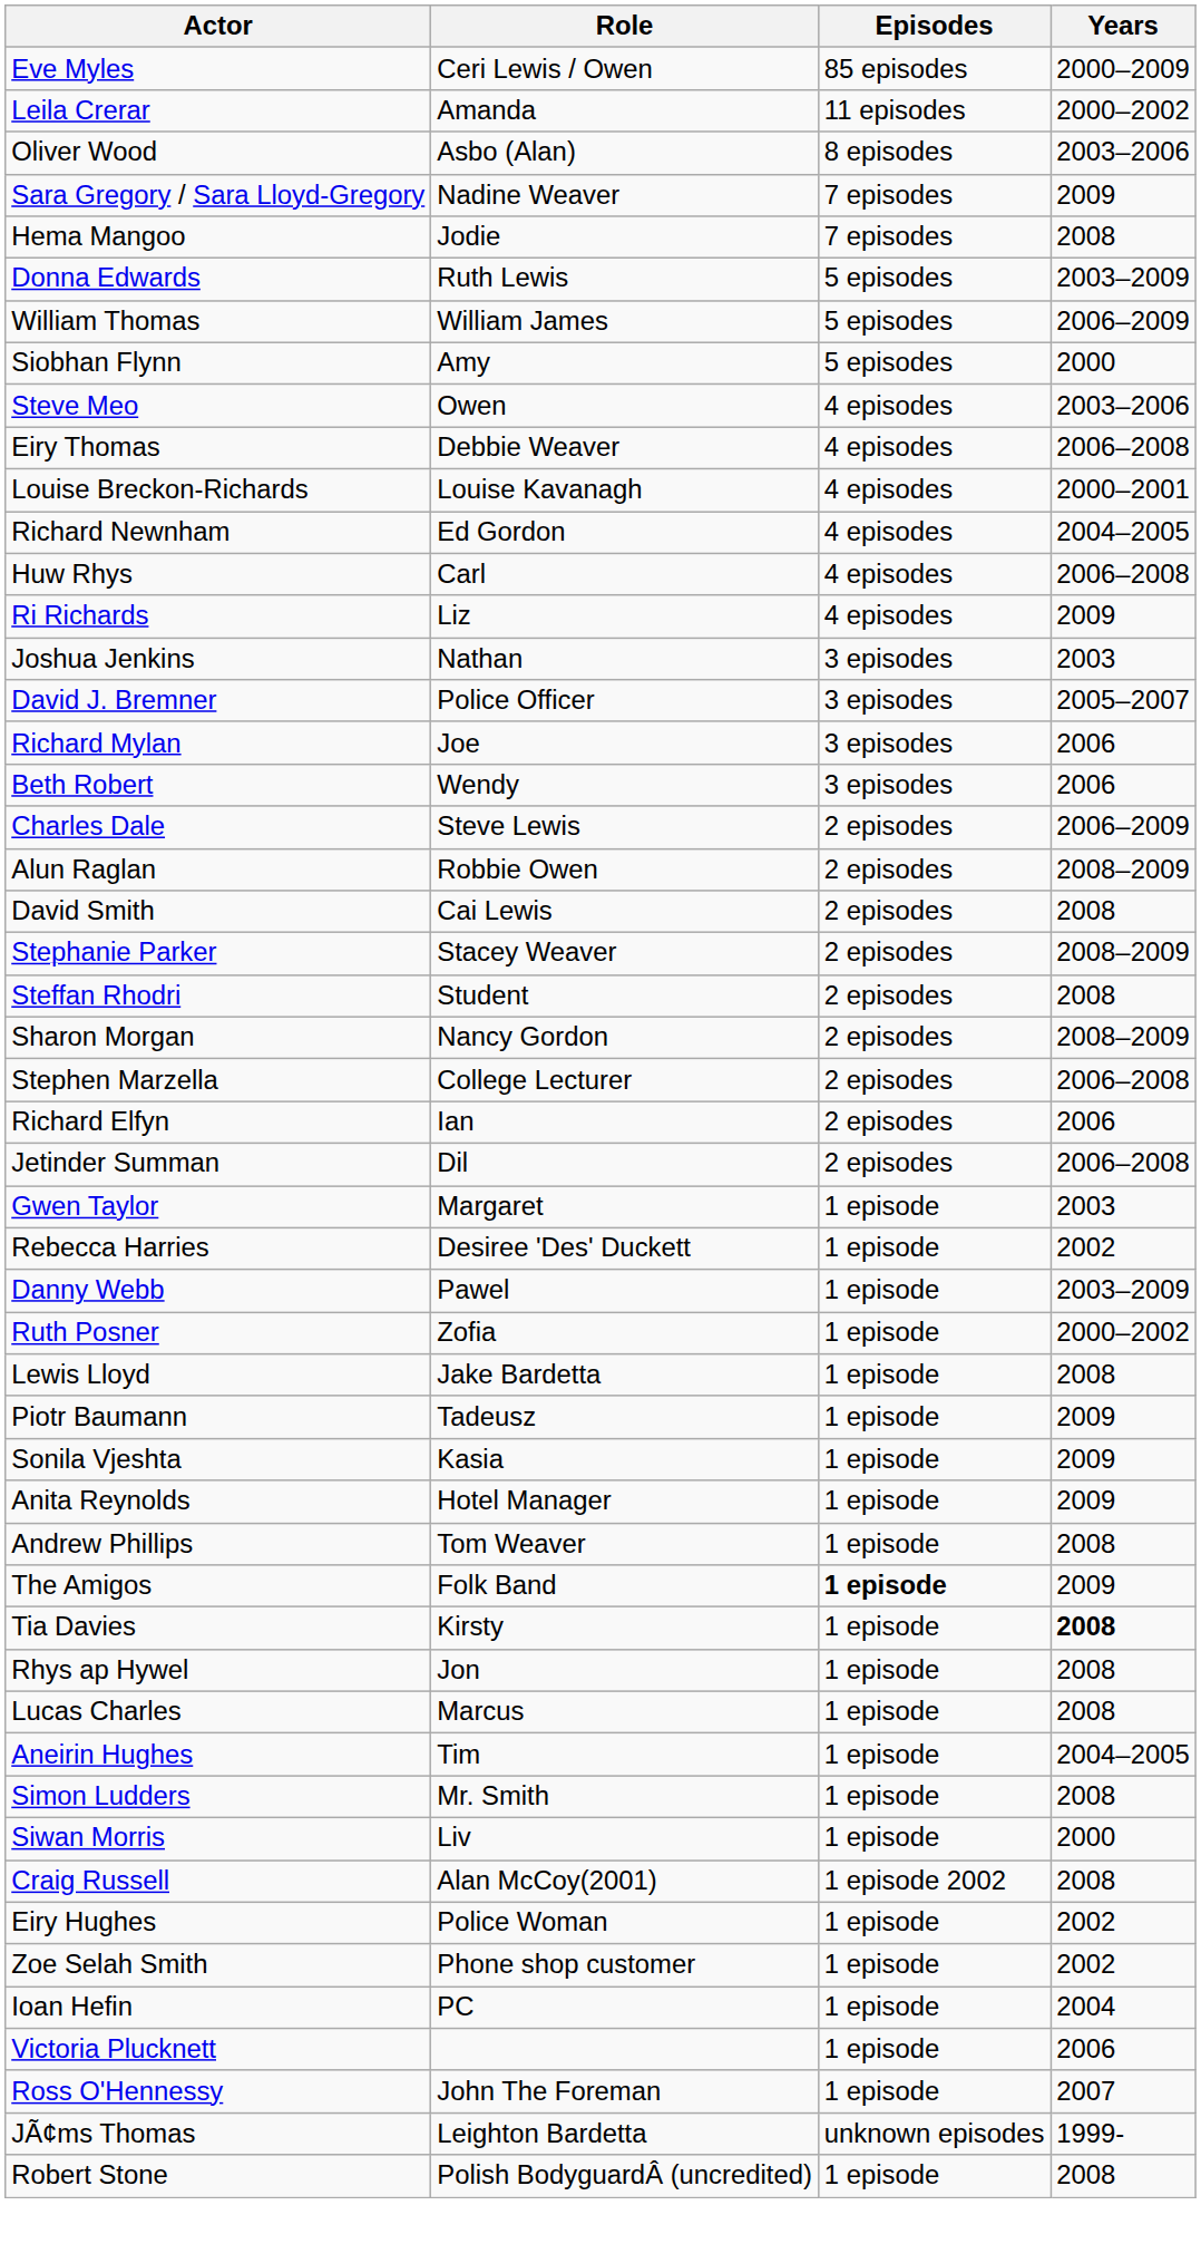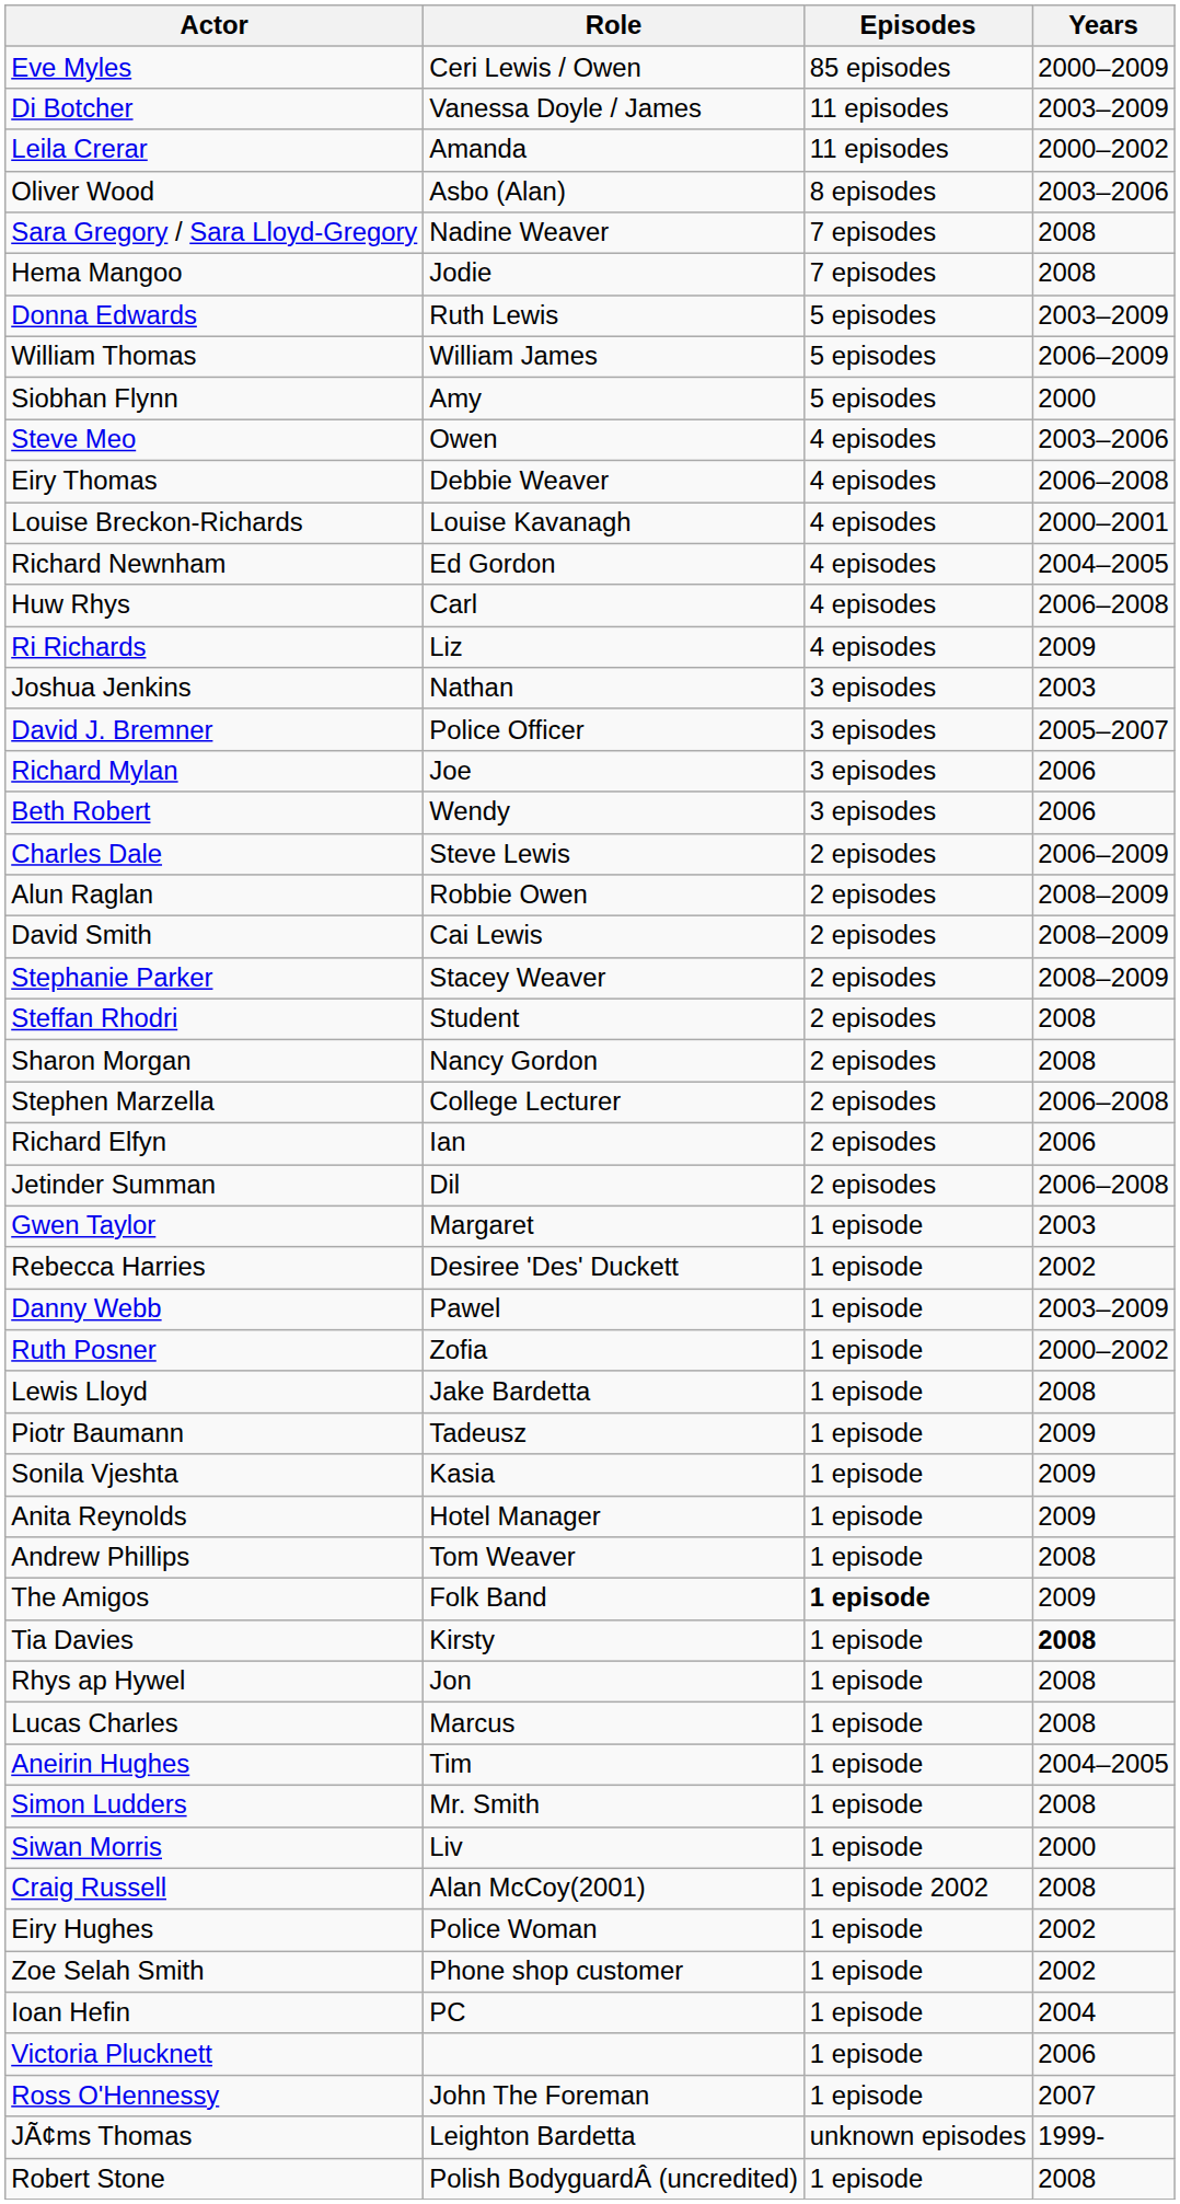+ row: Di Botcher | Vanessa Doyle / James | 11 episodes | 2003–2009
Sara Gregory / Sara Lloyd-Gregory | Years: 2009 -> 2008
David Smith | Years: 2008 -> 2008–2009
Sharon Morgan | Years: 2008–2009 -> 2008
